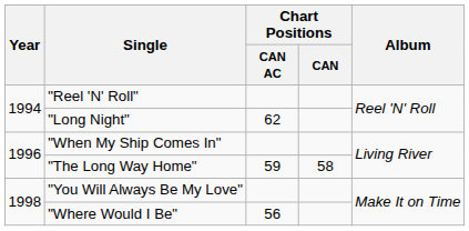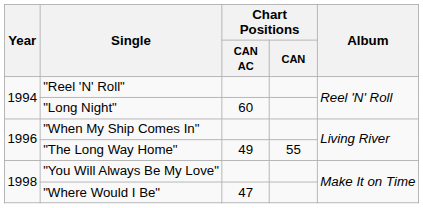"Long Night" | Chart Positions / CAN AC: 62 -> 60
"The Long Way Home" | Chart Positions / CAN AC: 59 -> 49
"The Long Way Home" | Chart Positions / CAN: 58 -> 55
"Where Would I Be" | Chart Positions / CAN AC: 56 -> 47
